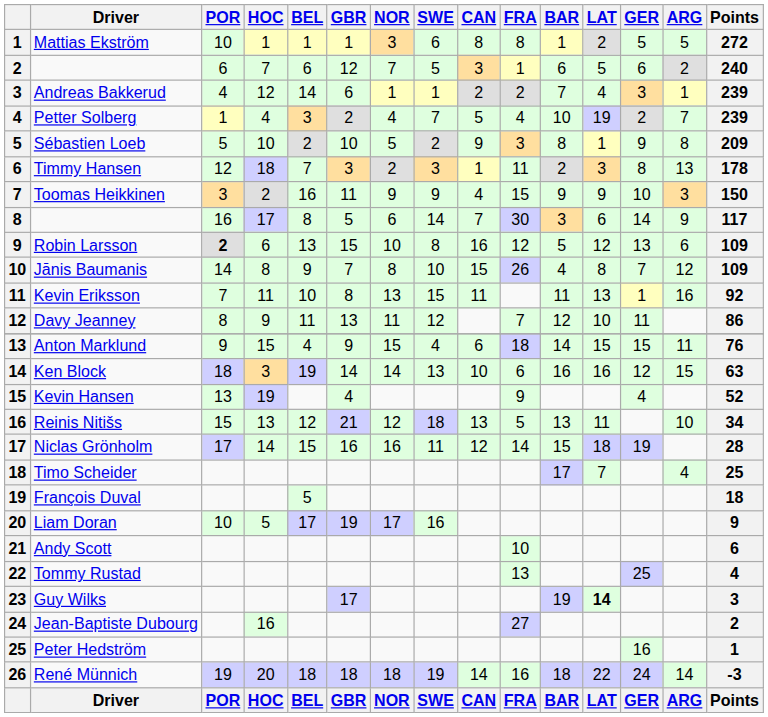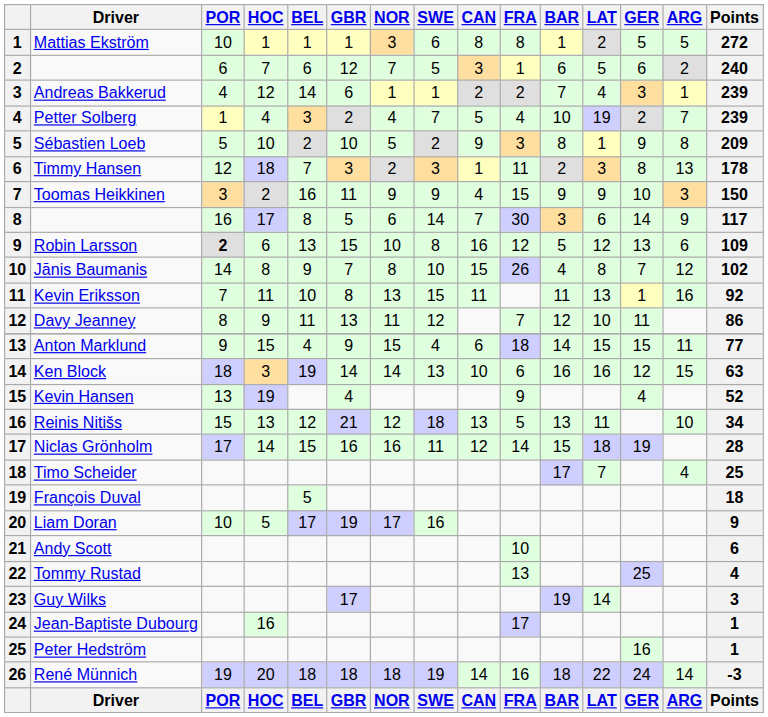Jānis Baumanis | Points: 109 -> 102
Anton Marklund | Points: 76 -> 77
Guy Wilks | LAT: bold -> normal
Jean-Baptiste Dubourg | FRA: 27 -> 17
Jean-Baptiste Dubourg | Points: 2 -> 1
